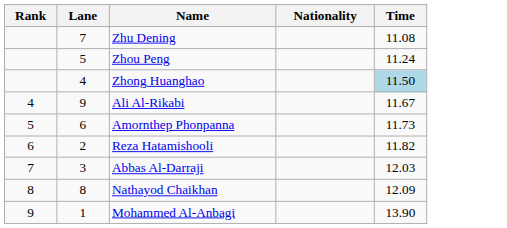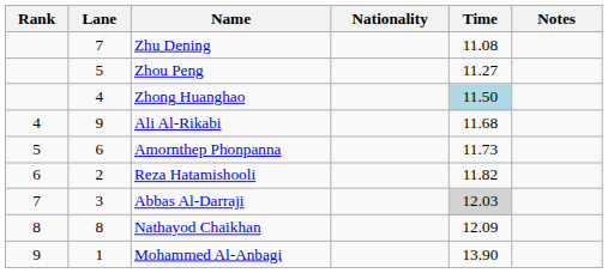+ column: Notes
Zhou Peng | Time: 11.24 -> 11.27
Ali Al-Rikabi | Time: 11.67 -> 11.68
Abbas Al-Darraji | Time: no background -> lightgrey background
